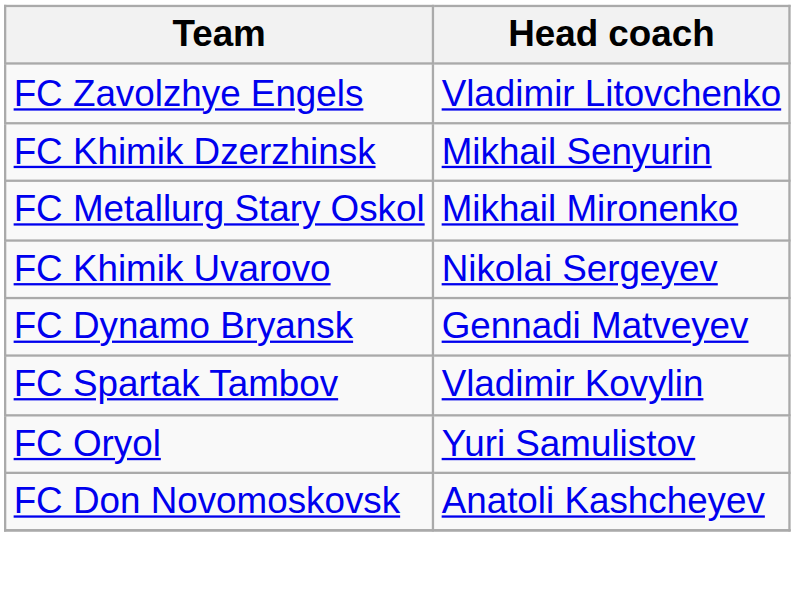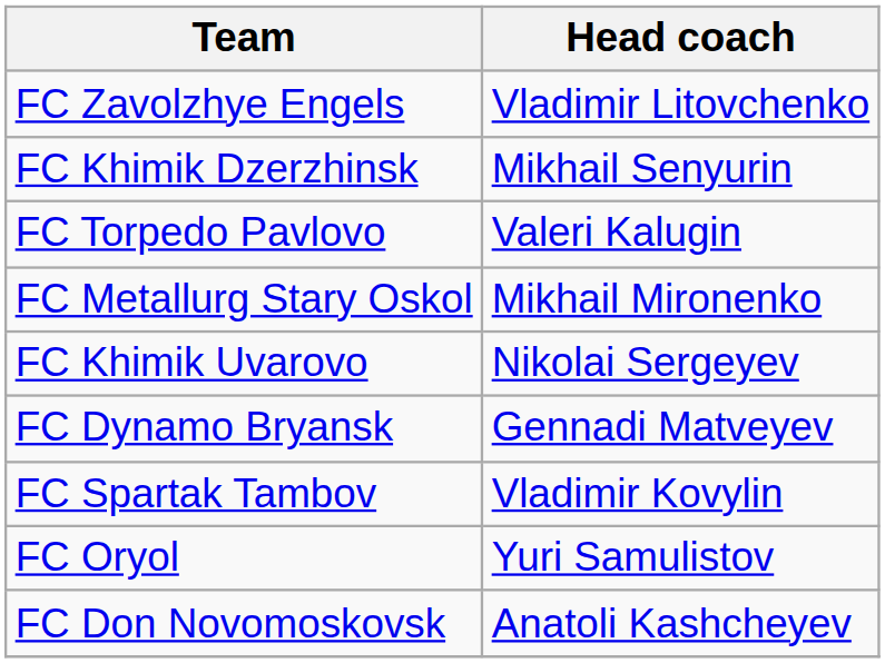+ row: FC Torpedo Pavlovo | Valeri Kalugin
